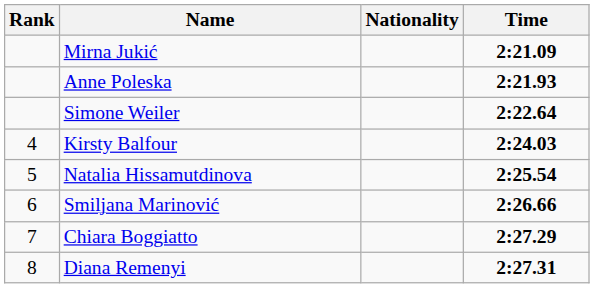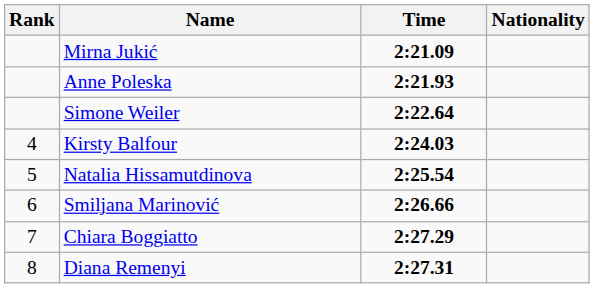columns swapped: Nationality <-> Time
